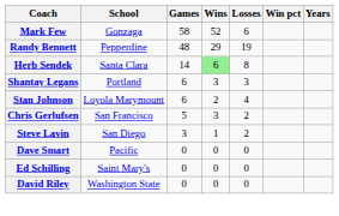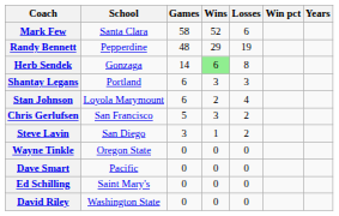Mark Few | School: Gonzaga -> Santa Clara
Herb Sendek | School: Santa Clara -> Gonzaga
+ row: Wayne Tinkle | Oregon State | 0 | 0 | 0
